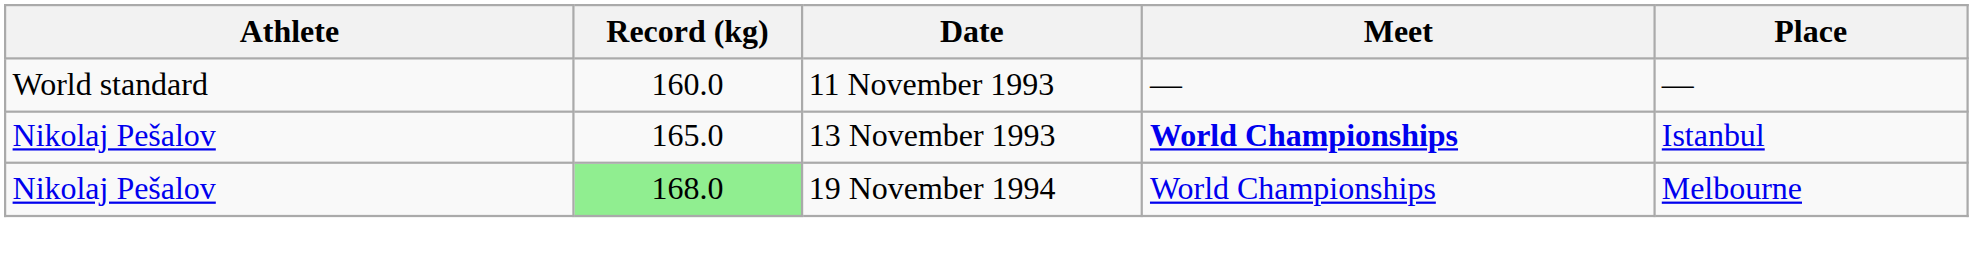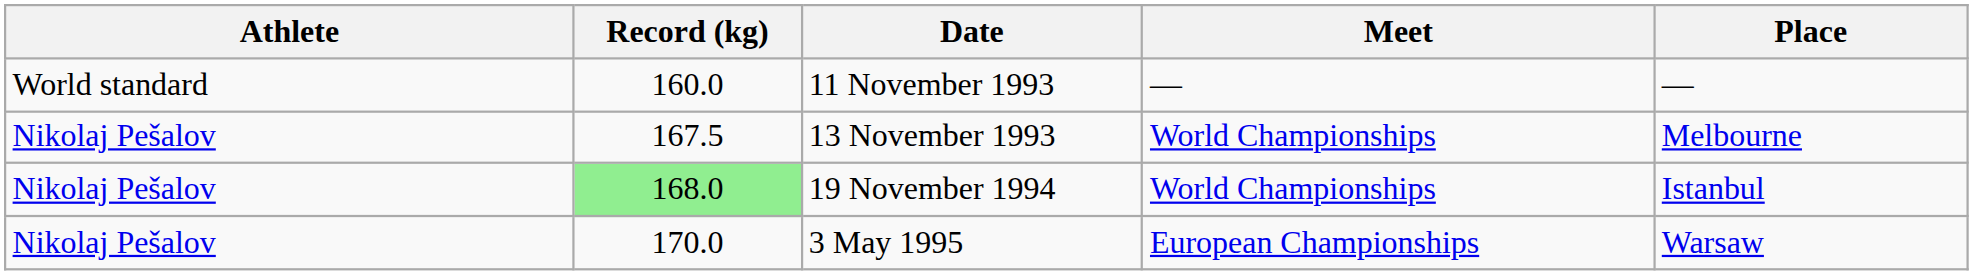13 November 1993 | Record (kg): 165.0 -> 167.5
13 November 1993 | Meet: bold -> normal
13 November 1993 | Place: Istanbul -> Melbourne
19 November 1994 | Place: Melbourne -> Istanbul
+ row: Nikolaj Pešalov | 170.0 | 3 May 1995 | European Championships | Warsaw
